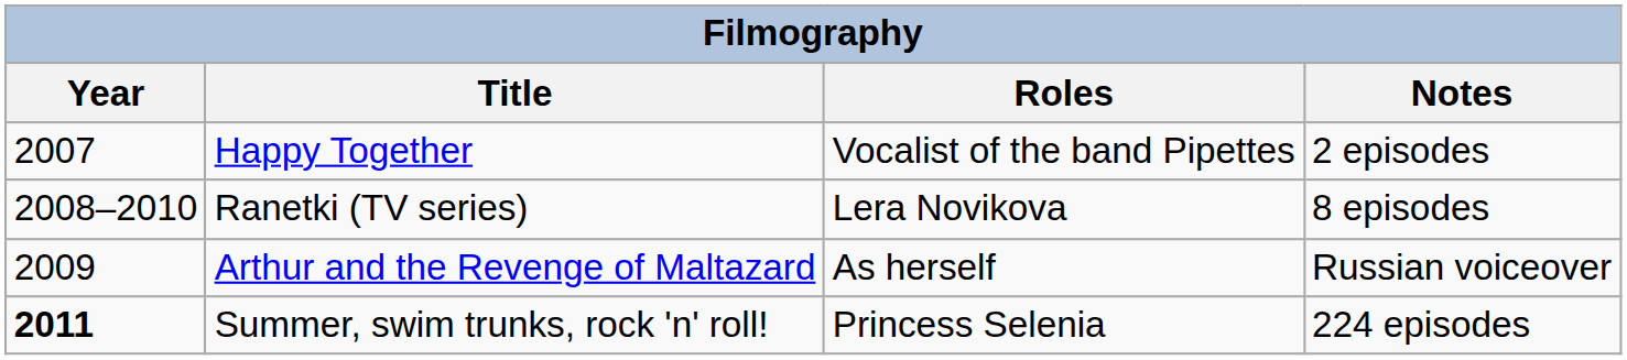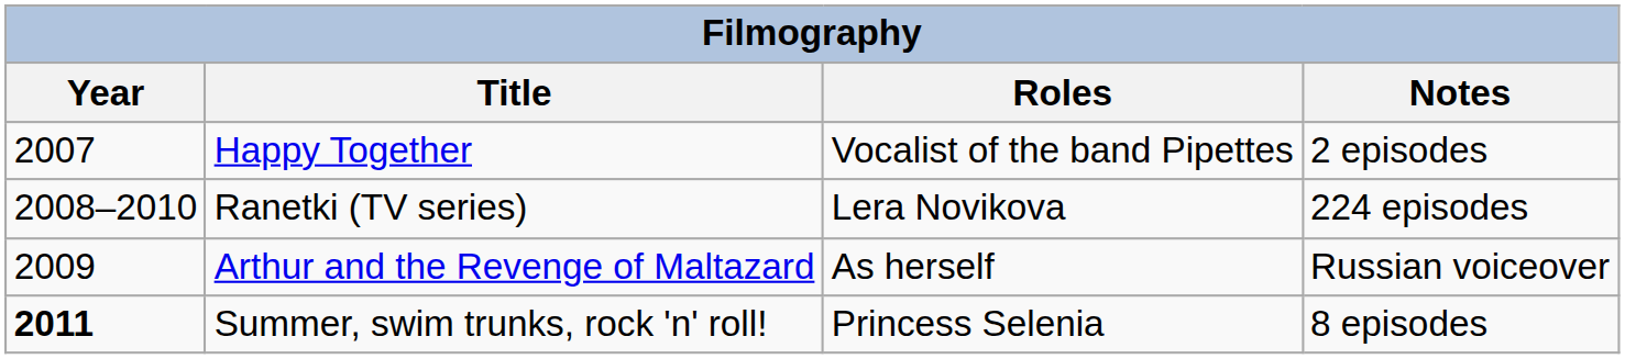Ranetki (TV series) | Notes: 8 episodes -> 224 episodes
Summer, swim trunks, rock 'n' roll! | Notes: 224 episodes -> 8 episodes
